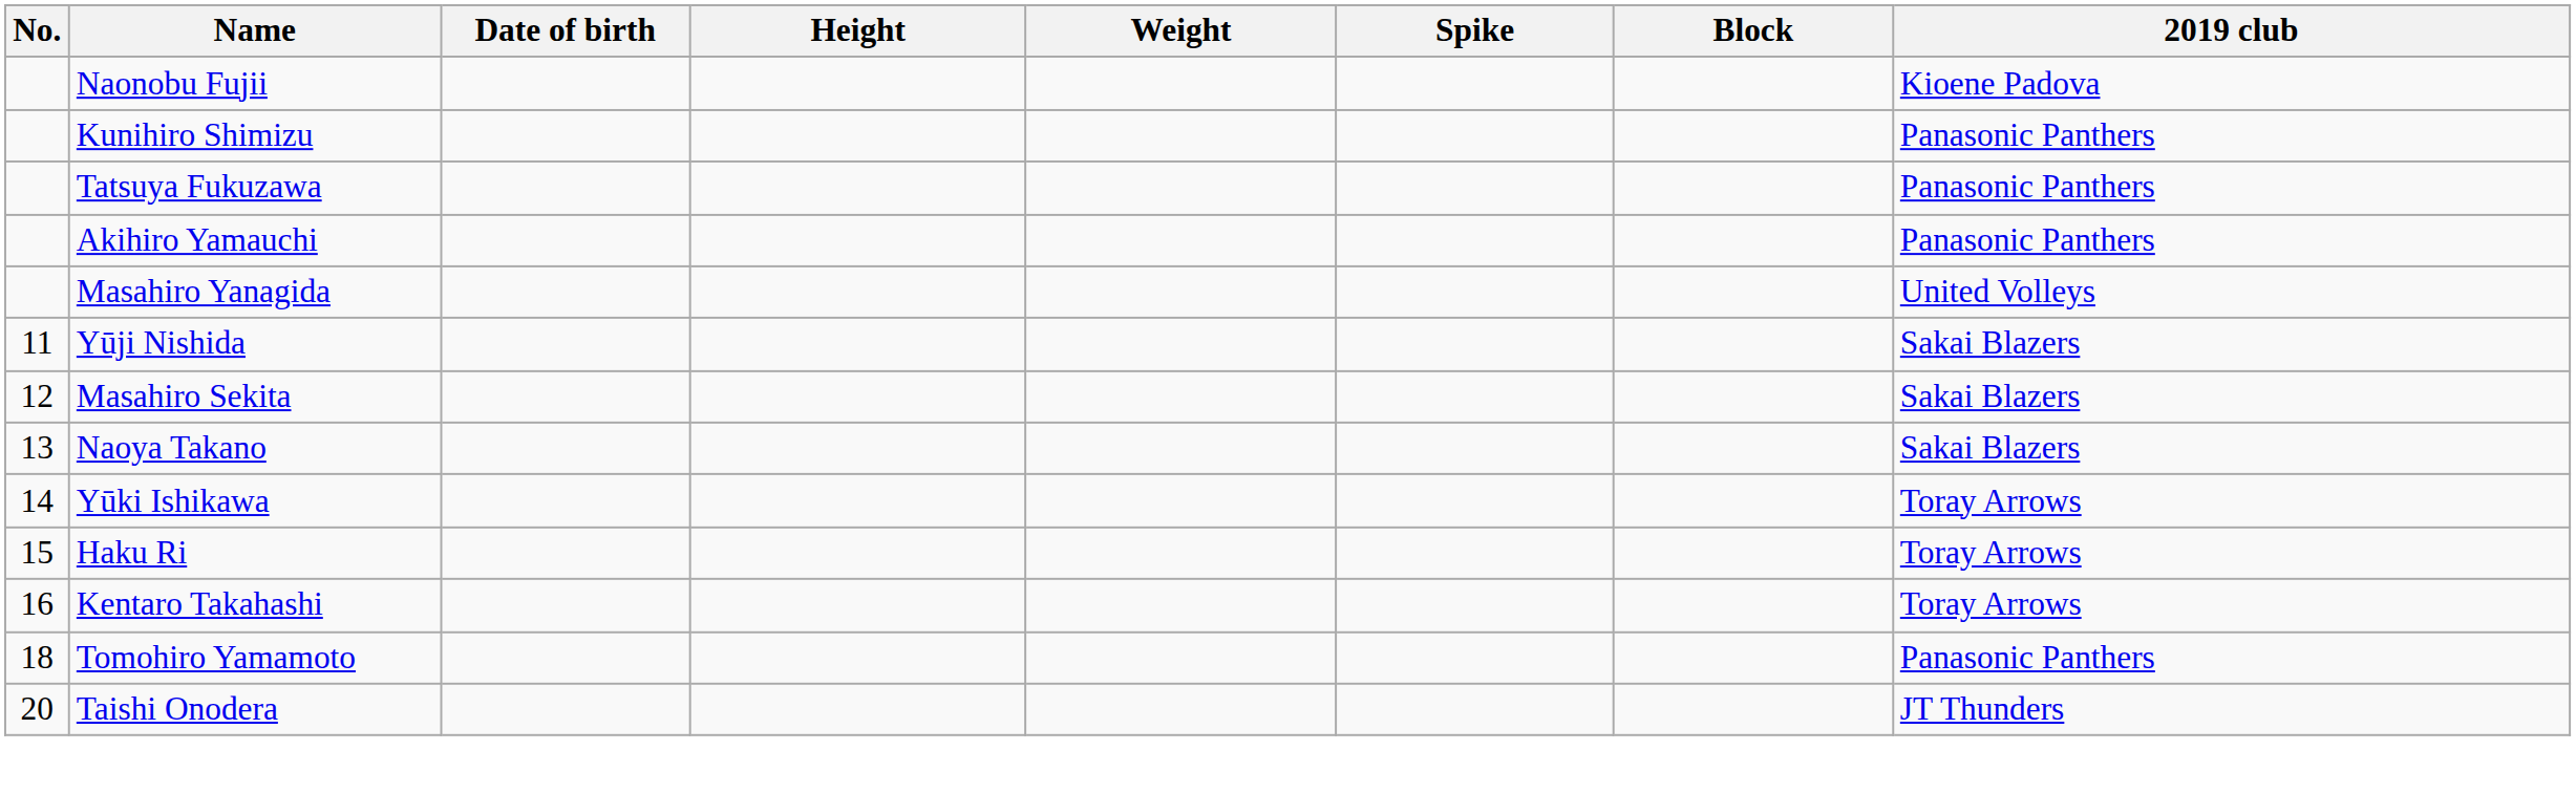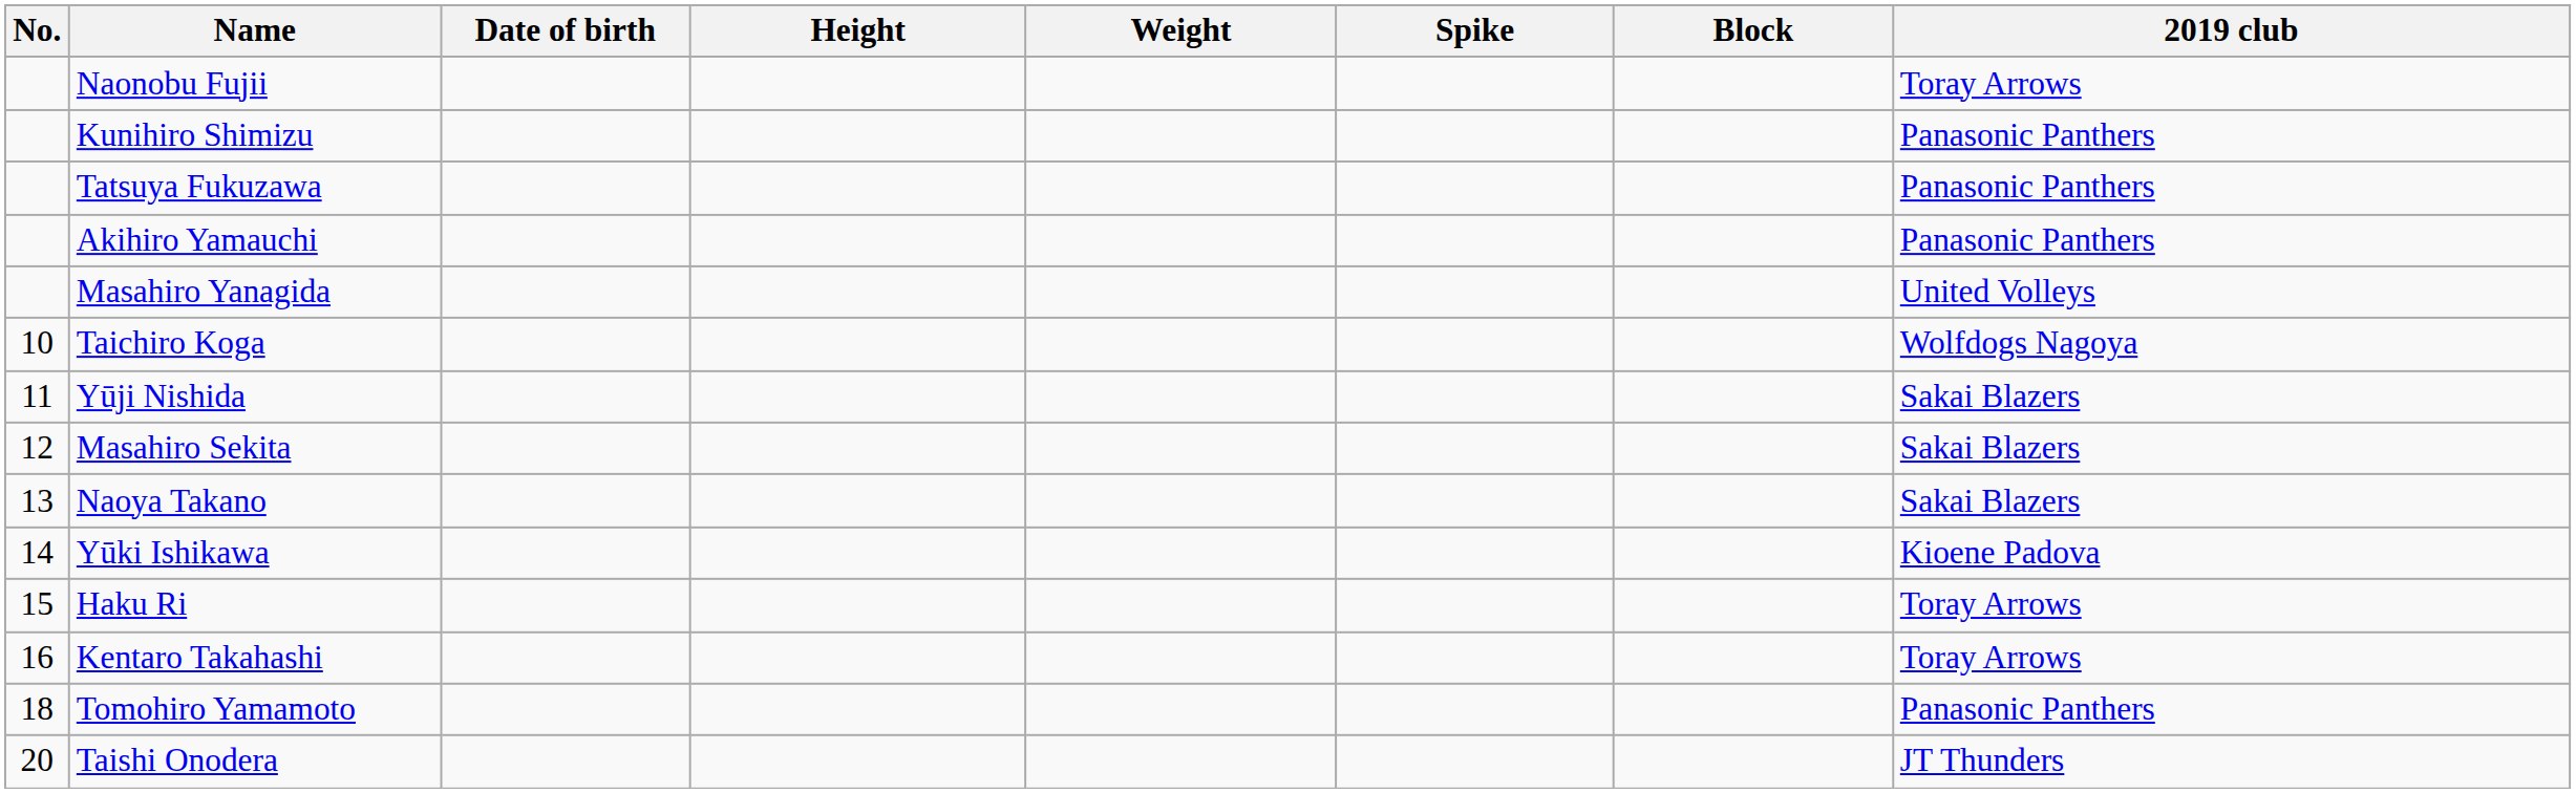Naonobu Fujii | 2019 club: Kioene Padova -> Toray Arrows
+ row: 10 | Taichiro Koga | Wolfdogs Nagoya
Yūki Ishikawa | 2019 club: Toray Arrows -> Kioene Padova
